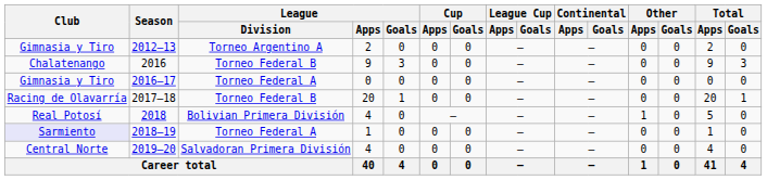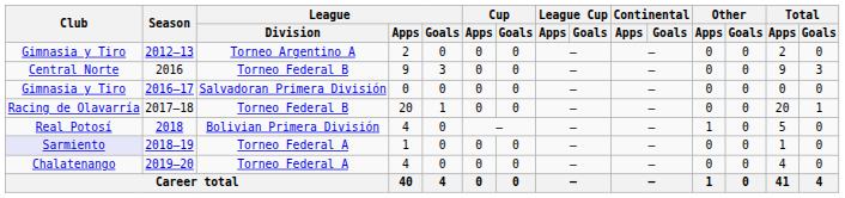2016 | Club: Chalatenango -> Central Norte
2016–17 | League / Division: Torneo Federal A -> Salvadoran Primera División
2019–20 | Club: Central Norte -> Chalatenango
2019–20 | League / Division: Salvadoran Primera División -> Torneo Federal A
